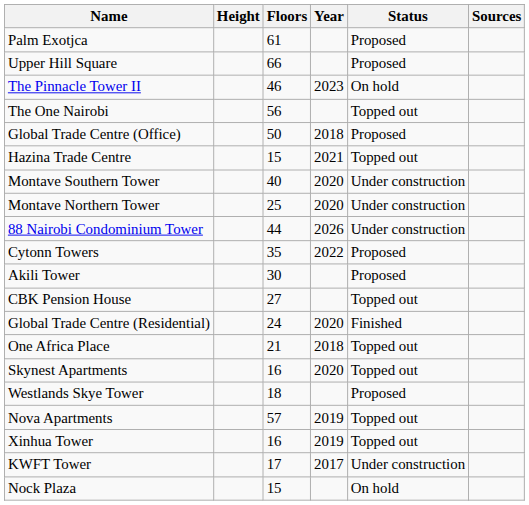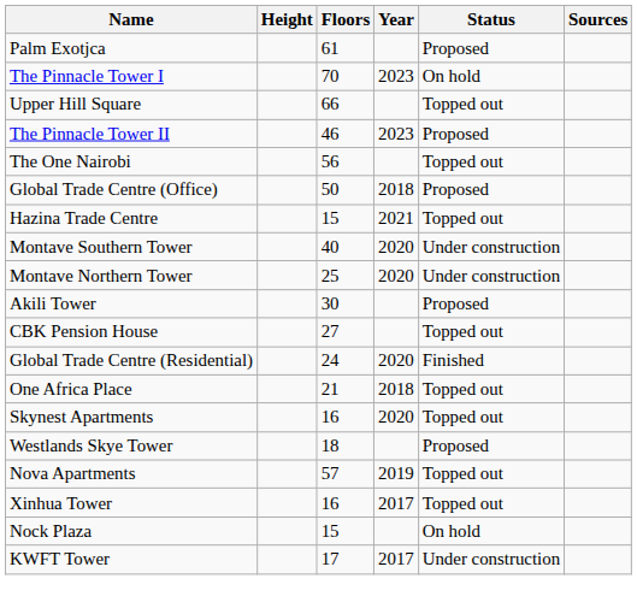+ row: The Pinnacle Tower I | 70 | 2023 | On hold
Upper Hill Square | Status: Proposed -> Topped out
The Pinnacle Tower II | Status: On hold -> Proposed
- row: 88 Nairobi Condominium Tower | 44 | 2026 | Under construction
- row: Cytonn Towers | 35 | 2022 | Proposed
Xinhua Tower | Year: 2019 -> 2017
rows swapped: KWFT Tower <-> Nock Plaza
